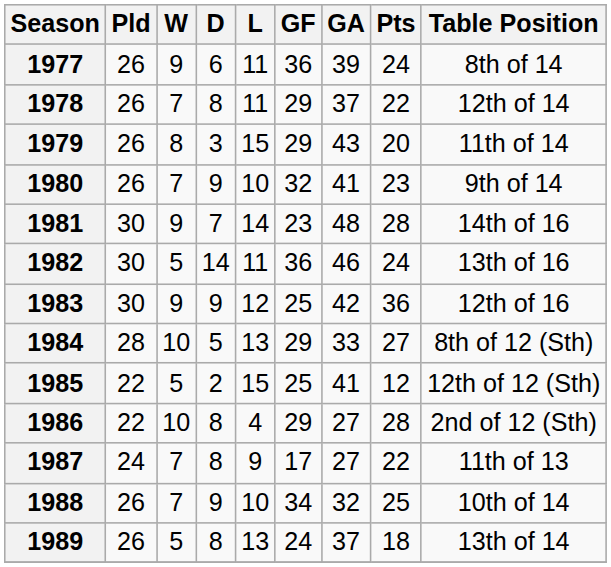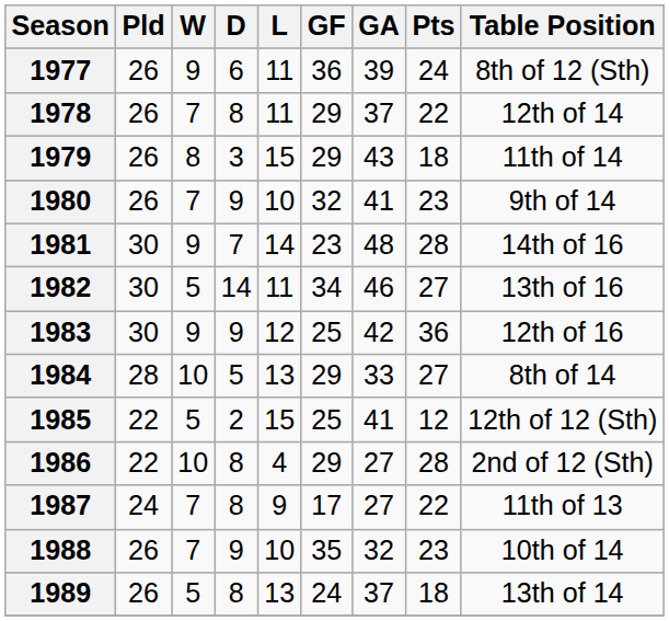1977 | Table Position: 8th of 14 -> 8th of 12 (Sth)
1979 | Pts: 20 -> 18
1982 | GF: 36 -> 34
1982 | Pts: 24 -> 27
1984 | Table Position: 8th of 12 (Sth) -> 8th of 14
1988 | GF: 34 -> 35
1988 | Pts: 25 -> 23
